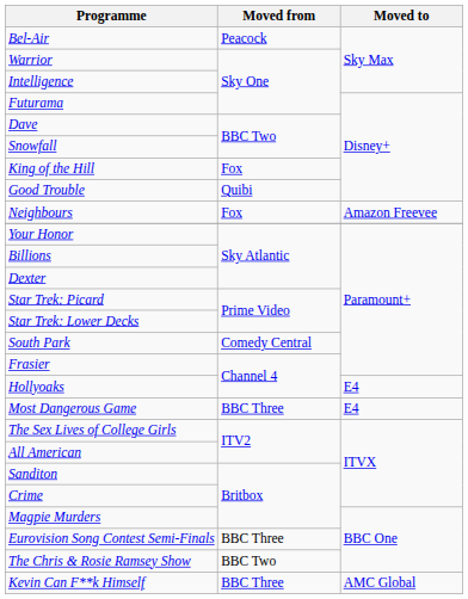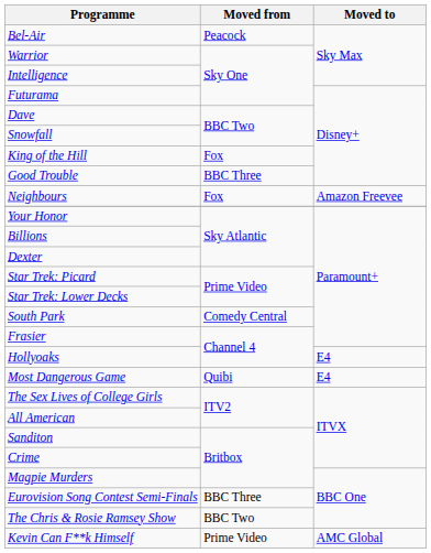Good Trouble | Moved from: Quibi -> BBC Three
Most Dangerous Game | Moved from: BBC Three -> Quibi
Kevin Can F**k Himself | Moved from: BBC Three -> Prime Video
